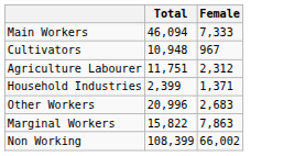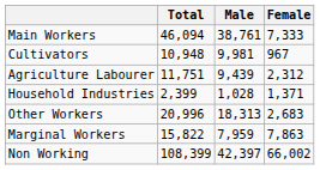+ column: Male | 38,761 | 9,981 | 9,439 | 1,028 | 18,313 | 7,959 | 42,397
